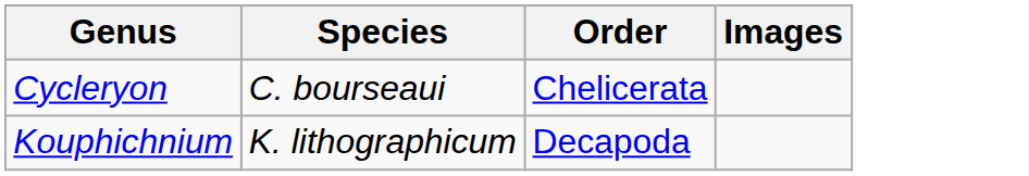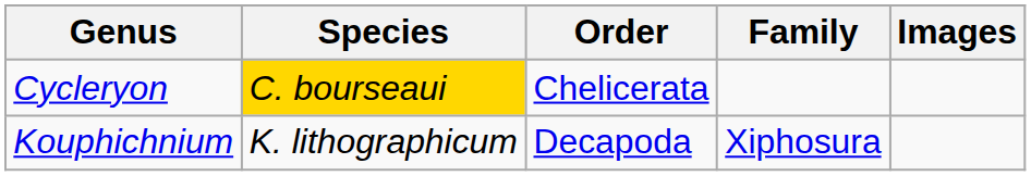+ column: Family | Xiphosura
Cycleryon | Species: no background -> gold background
